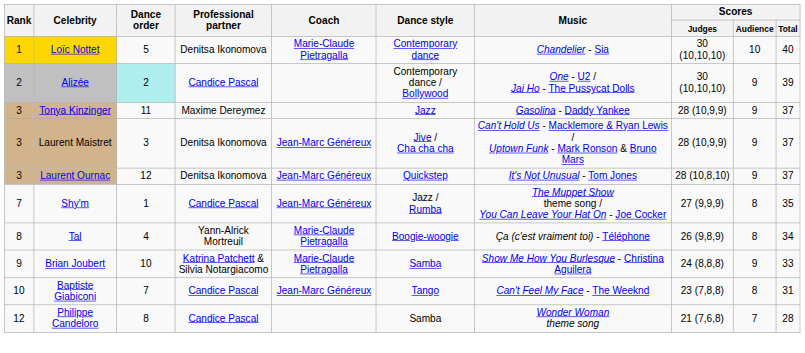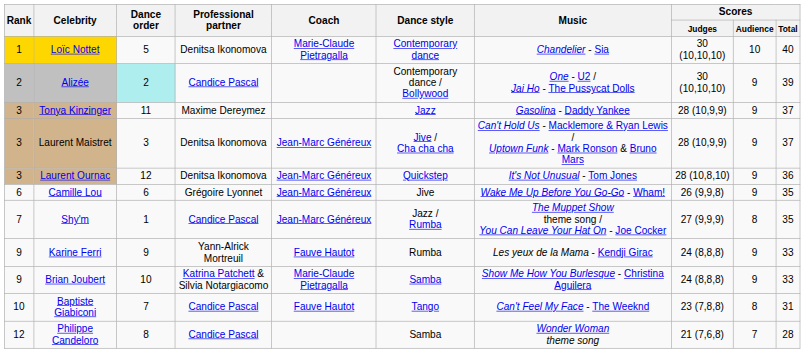Laurent Ournac | Scores / Total: 37 -> 36
+ row: 6 | Camille Lou | 6 | Grégoire Lyonnet | Jean-Marc Généreux | Jive | Wake Me Up Before You Go-Go - Wham! | 26 (9,9,8) | 9 | 35
- row: 8 | Tal | 4 | Yann-Alrick Mortreuil | Marie-Claude Pietragalla | Boogie-woogie | Ça (c'est vraiment toi) - Téléphone | 26 (9,8,9) | 8 | 34
+ row: 9 | Karine Ferri | 9 | Yann-Alrick Mortreuil | Fauve Hautot | Rumba | Les yeux de la Mama - Kendji Girac | 24 (8,8,8) | 9 | 33
Baptiste Giabiconi | Coach: Jean-Marc Généreux -> Fauve Hautot
